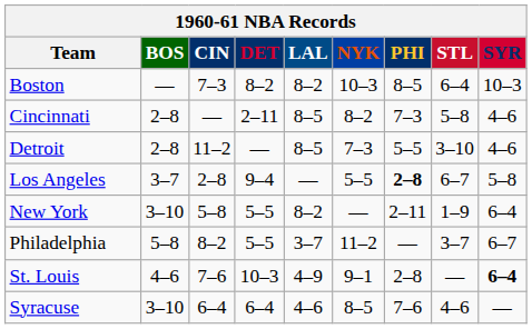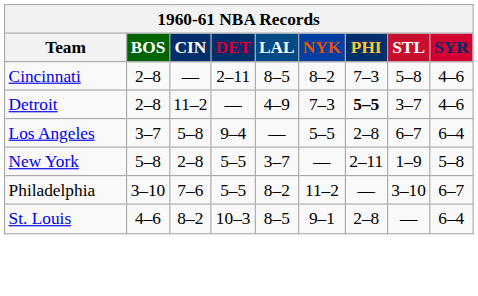- row: Boston | — | 7–3 | 8–2 | 8–2 | 10–3 | 8–5 | 6–4 | 10–3
Detroit | LAL: 8–5 -> 4–9
Detroit | PHI: normal -> bold
Detroit | STL: 3–10 -> 3–7
Los Angeles | CIN: 2–8 -> 5–8
Los Angeles | PHI: bold -> normal
Los Angeles | SYR: 5–8 -> 6–4
New York | BOS: 3–10 -> 5–8
New York | CIN: 5–8 -> 2–8
New York | LAL: 8–2 -> 3–7
New York | SYR: 6–4 -> 5–8
Philadelphia | BOS: 5–8 -> 3–10
Philadelphia | CIN: 8–2 -> 7–6
Philadelphia | LAL: 3–7 -> 8–2
Philadelphia | STL: 3–7 -> 3–10
St. Louis | CIN: 7–6 -> 8–2
St. Louis | LAL: 4–9 -> 8–5
St. Louis | SYR: bold -> normal
- row: Syracuse | 3–10 | 6–4 | 6–4 | 4–6 | 8–5 | 7–6 | 4–6 | —
